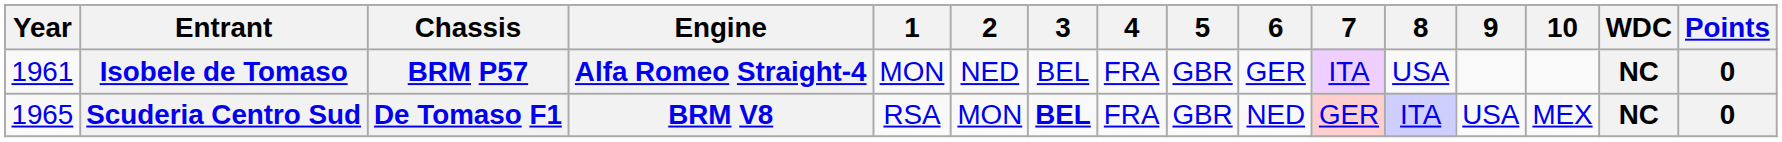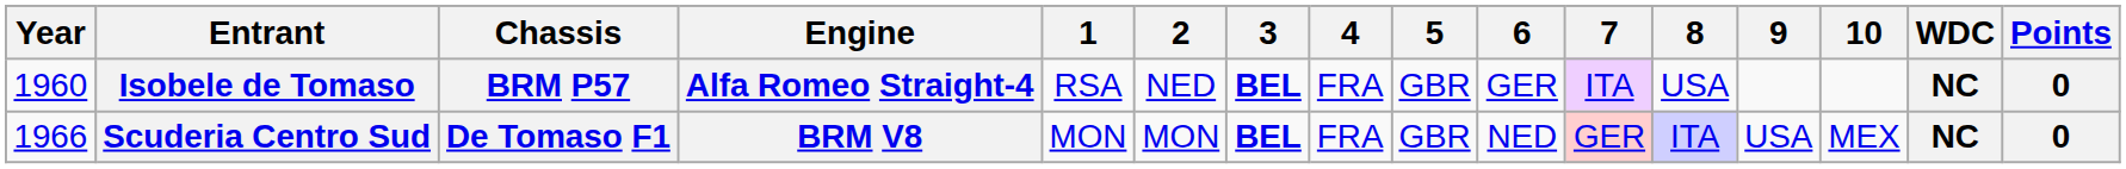Isobele de Tomaso | Year: 1961 -> 1960
Isobele de Tomaso | 1: MON -> RSA
Isobele de Tomaso | 3: normal -> bold
Scuderia Centro Sud | Year: 1965 -> 1966
Scuderia Centro Sud | 1: RSA -> MON
